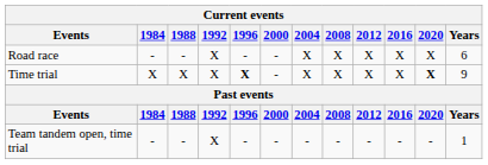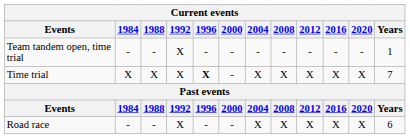rows swapped: Road race <-> Team tandem open, time trial
Time trial | 2020: bold -> normal
Time trial | Years: 9 -> 7
